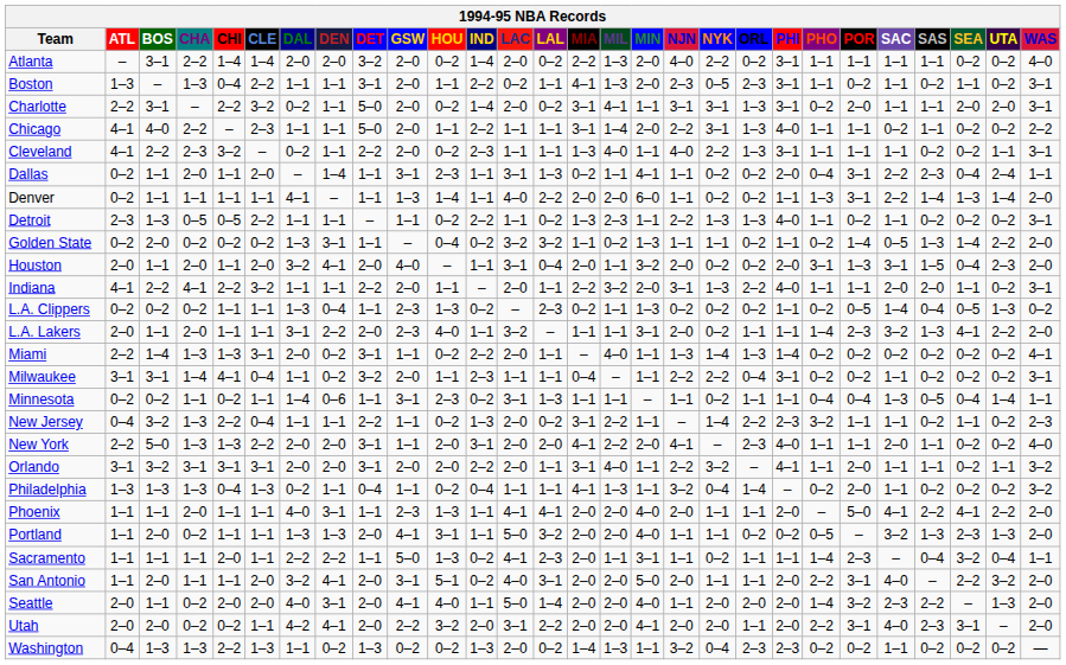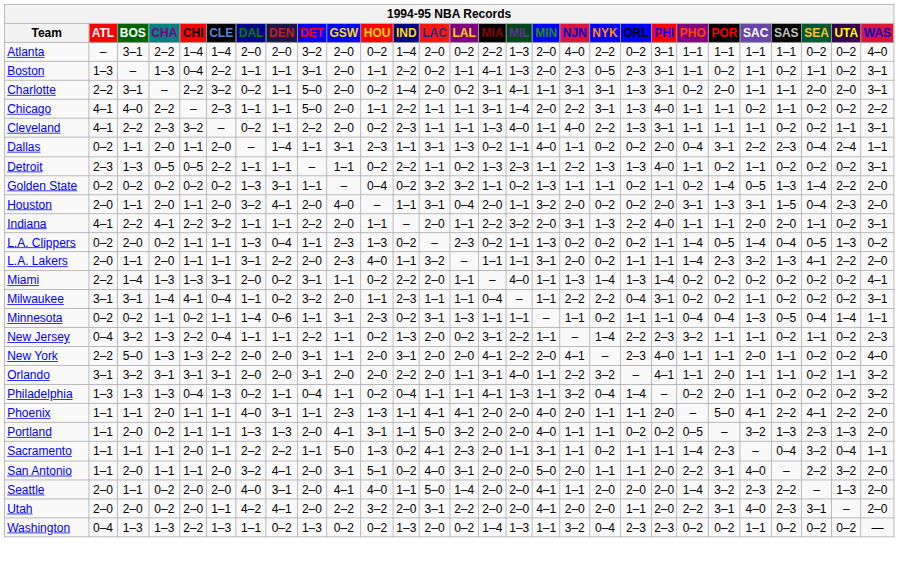Dallas | MIN: 4–1 -> 4–0
- row: Denver | 0–2 | 1–1 | 1–1 | 1–1 | 1–1 | 4–1 | – | 1–1 | 1–3 | 1–4 | 1–1 | 4–0 | 2–2 | 2–0 | 2–0 | 6–0 | 1–1 | 0–2 | 0–2 | 1–1 | 1–3 | 3–1 | 2–2 | 1–4 | 1–3 | 1–4 | 2–0
Golden State | BOS: 2–0 -> 0–2
L.A. Clippers | BOS: 0–2 -> 2–0
L.A. Clippers | PHO: 0–2 -> 1–4
Seattle | MIN: 4–0 -> 4–1
Utah | CHI: 0–2 -> 2–0
